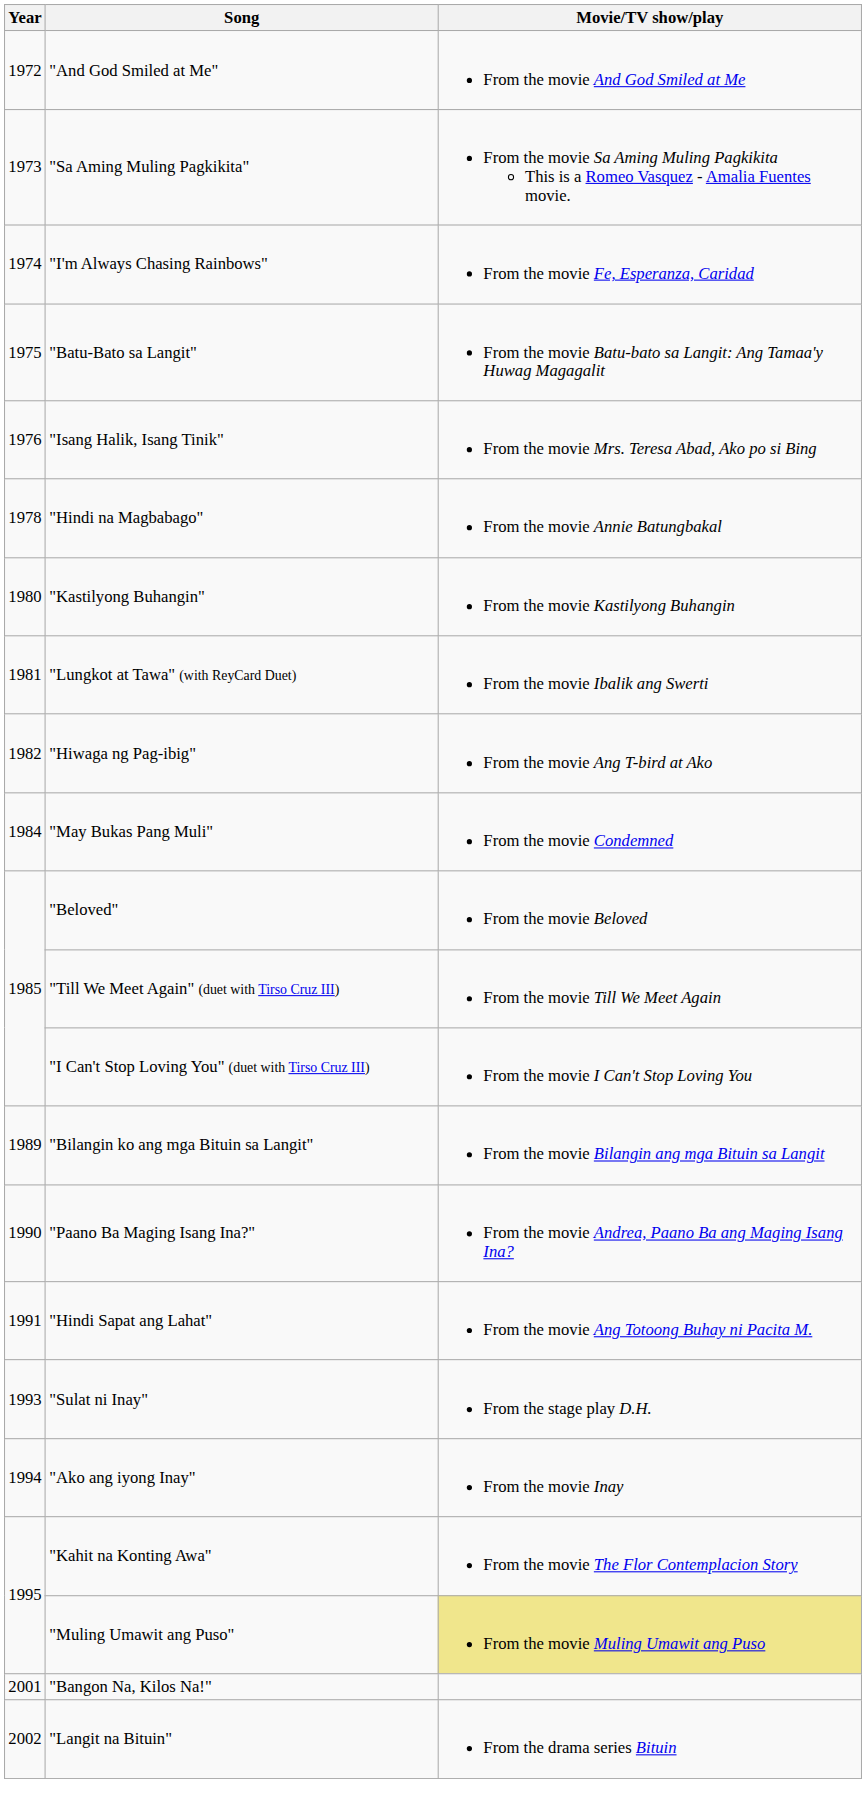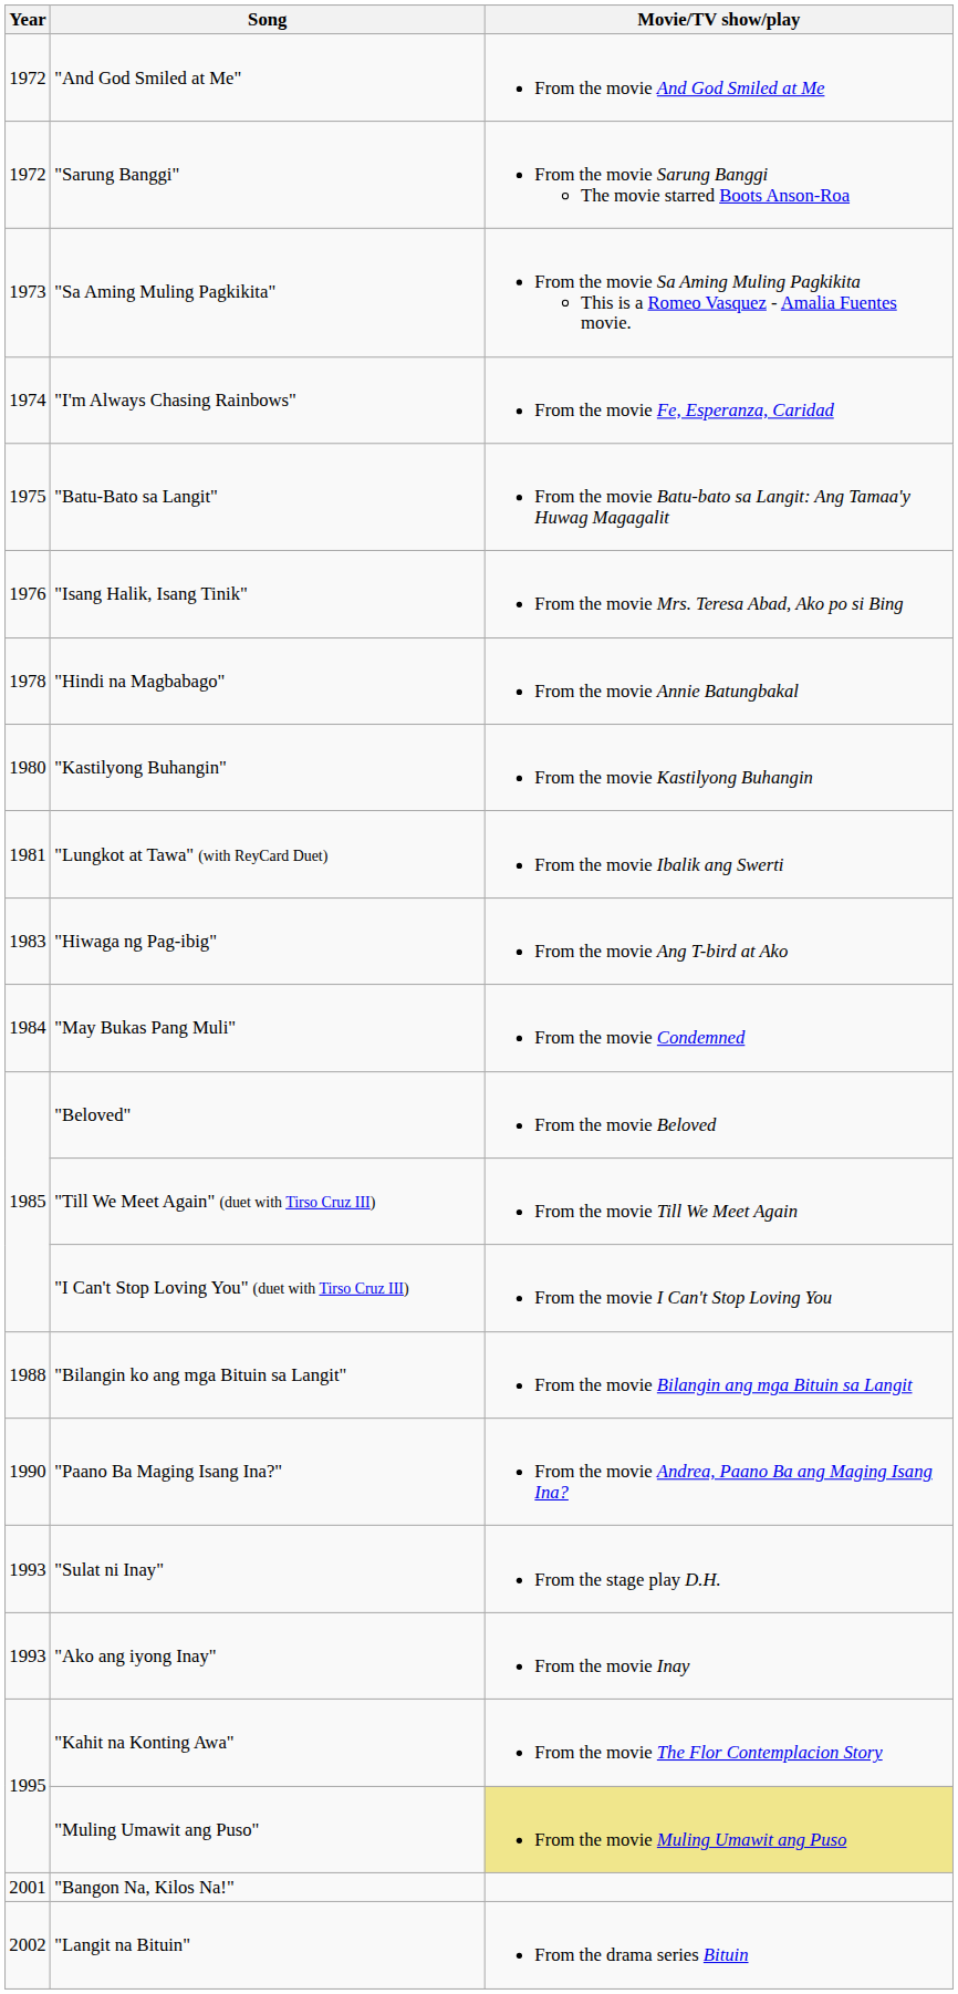+ row: 1972 | "Sarung Banggi" | From the movie Sarung Banggi The movie starred Boots Anson-Roa
"Hiwaga ng Pag-ibig" | Year: 1982 -> 1983
"Bilangin ko ang mga Bituin sa Langit" | Year: 1989 -> 1988
- row: 1991 | "Hindi Sapat ang Lahat" | From the movie Ang Totoong Buhay ni Pacita M.
"Ako ang iyong Inay" | Year: 1994 -> 1993
